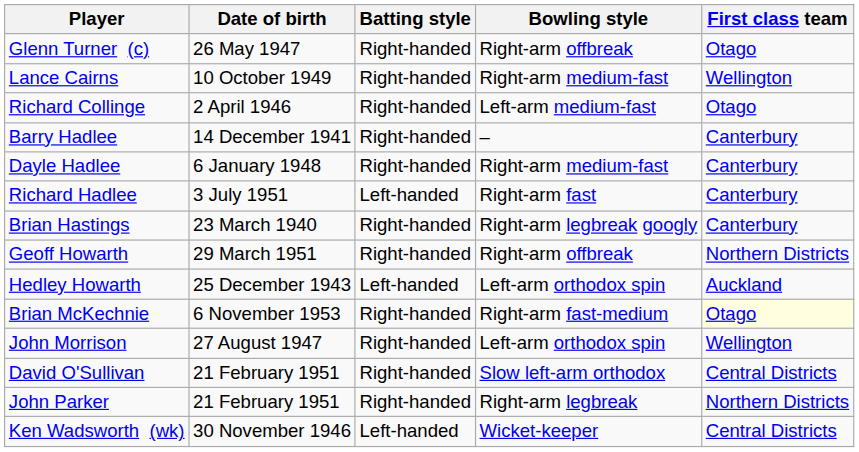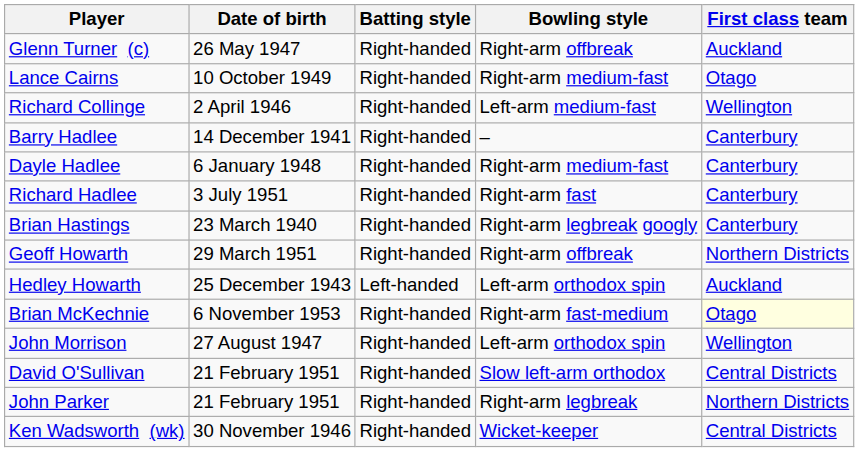Glenn Turner (c) | First class team: Otago -> Auckland
Lance Cairns | First class team: Wellington -> Otago
Richard Collinge | First class team: Otago -> Wellington
Richard Hadlee | Batting style: Left-handed -> Right-handed
Ken Wadsworth (wk) | Batting style: Left-handed -> Right-handed
